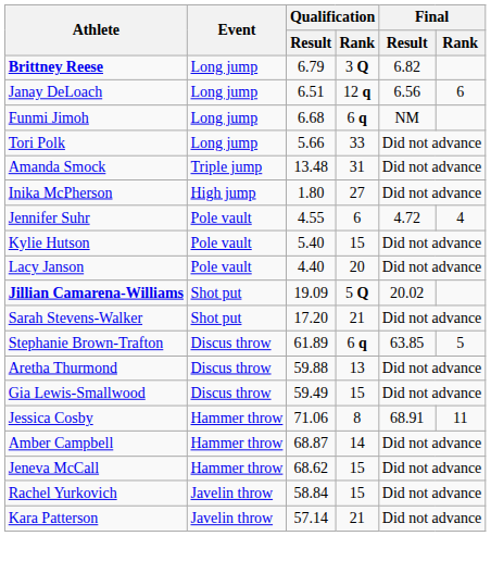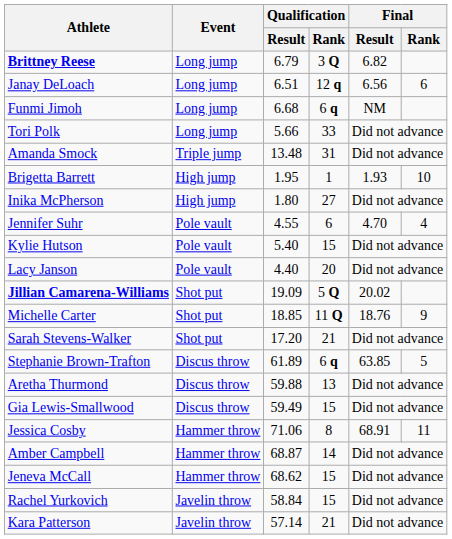+ row: Brigetta Barrett | High jump | 1.95 | 1 | 1.93 | 10
Jennifer Suhr | Final / Result: 4.72 -> 4.70
+ row: Michelle Carter | Shot put | 18.85 | 11 Q | 18.76 | 9
